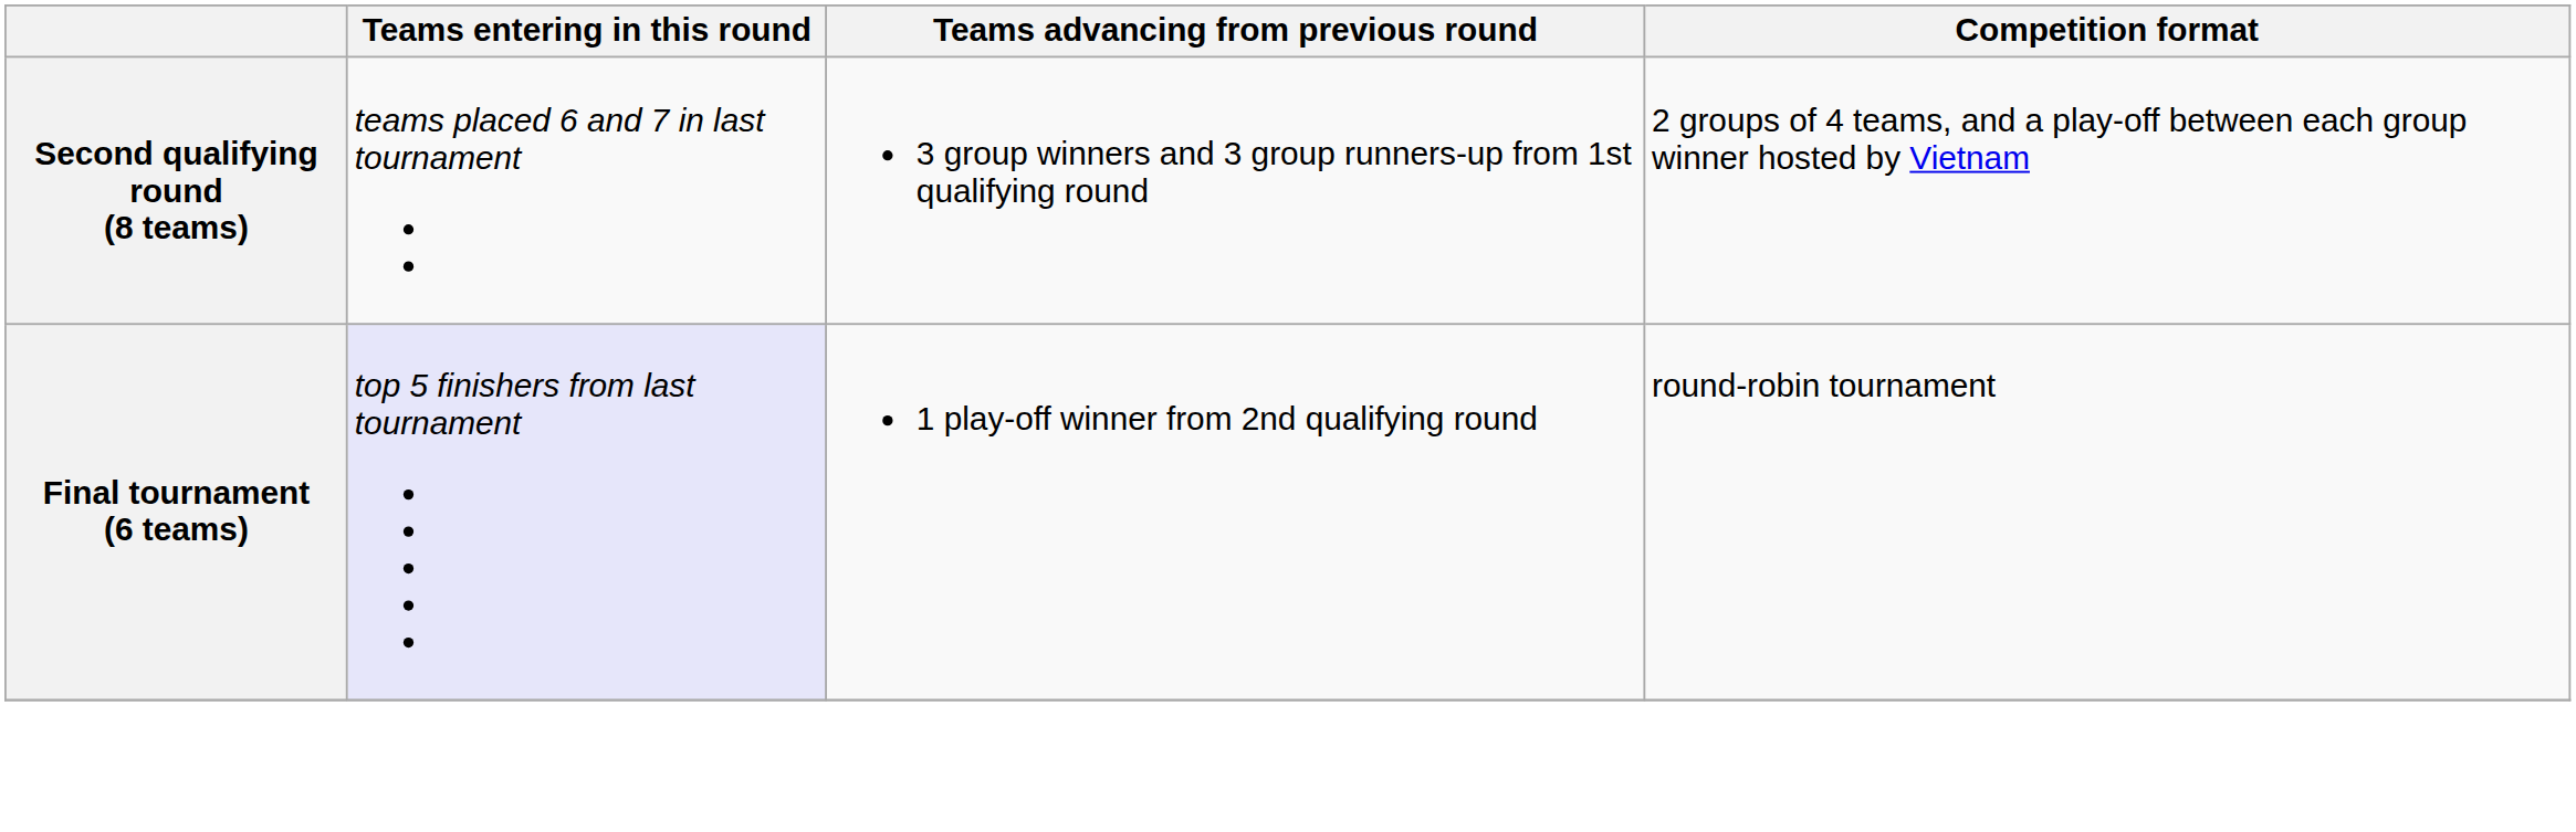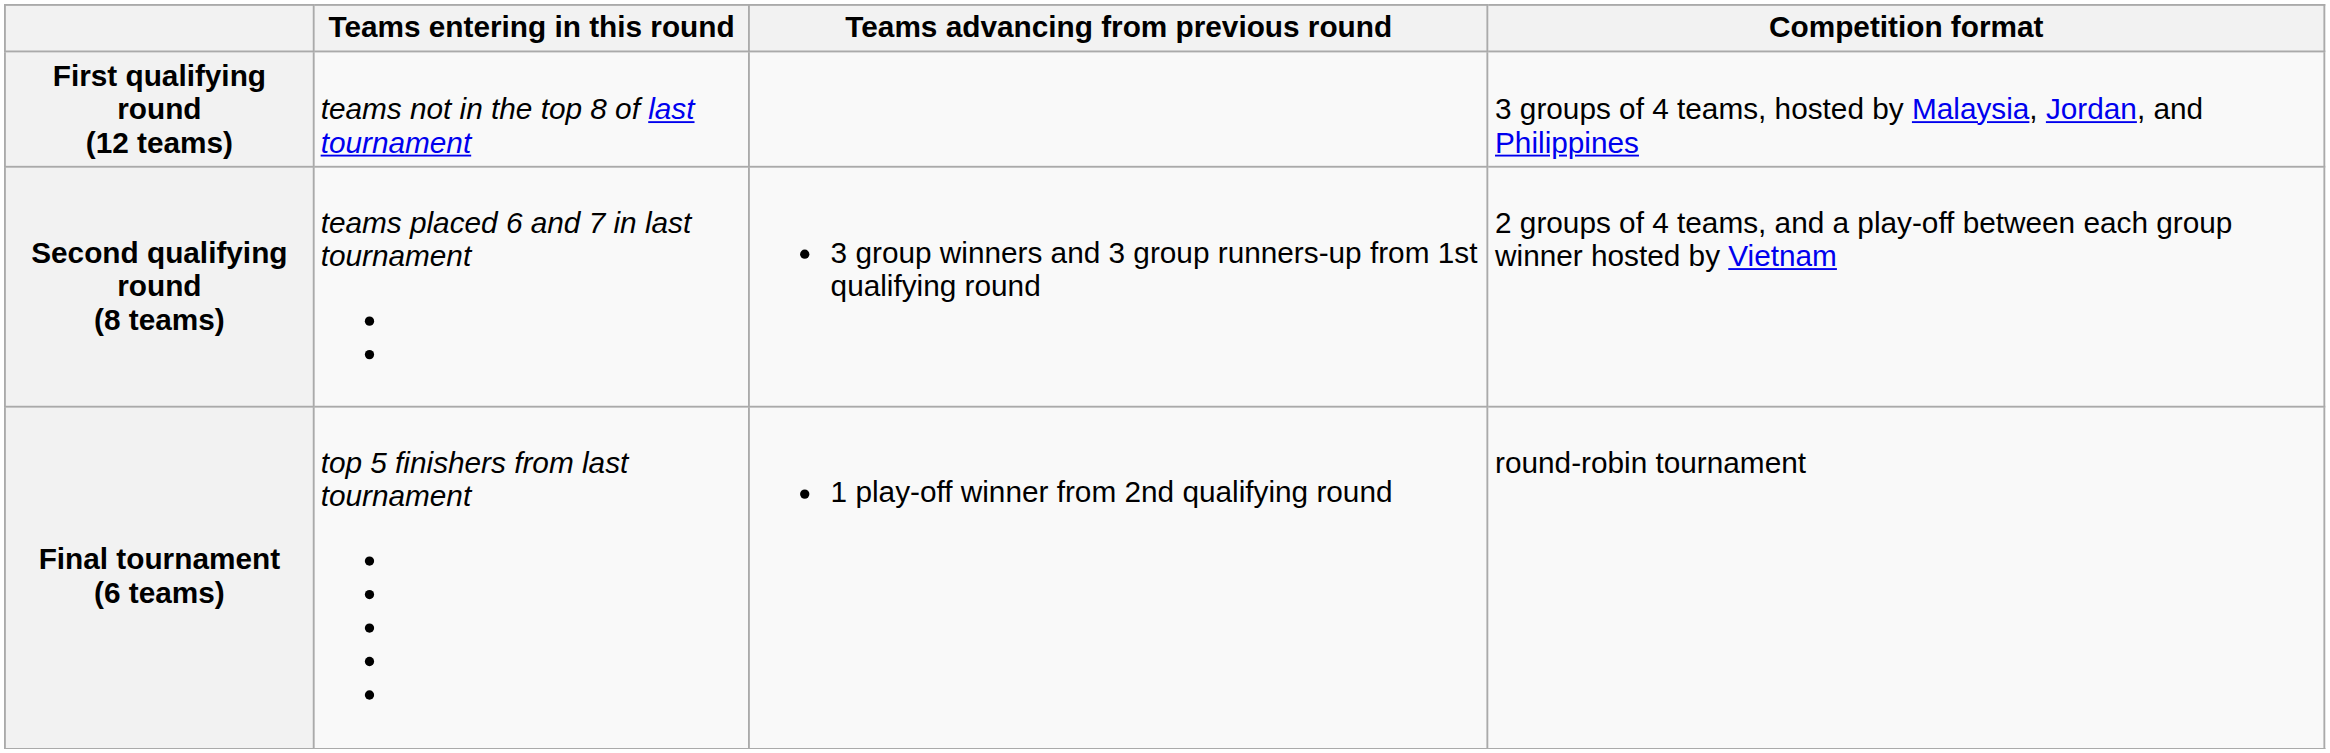+ row: First qualifying round (12 teams) | teams not in the top 8 of last tournament | 3 groups of 4 teams, hosted by Malaysia, Jordan, and Philippines
Final tournament (6 teams) | Teams entering in this round: lavender background -> no background
